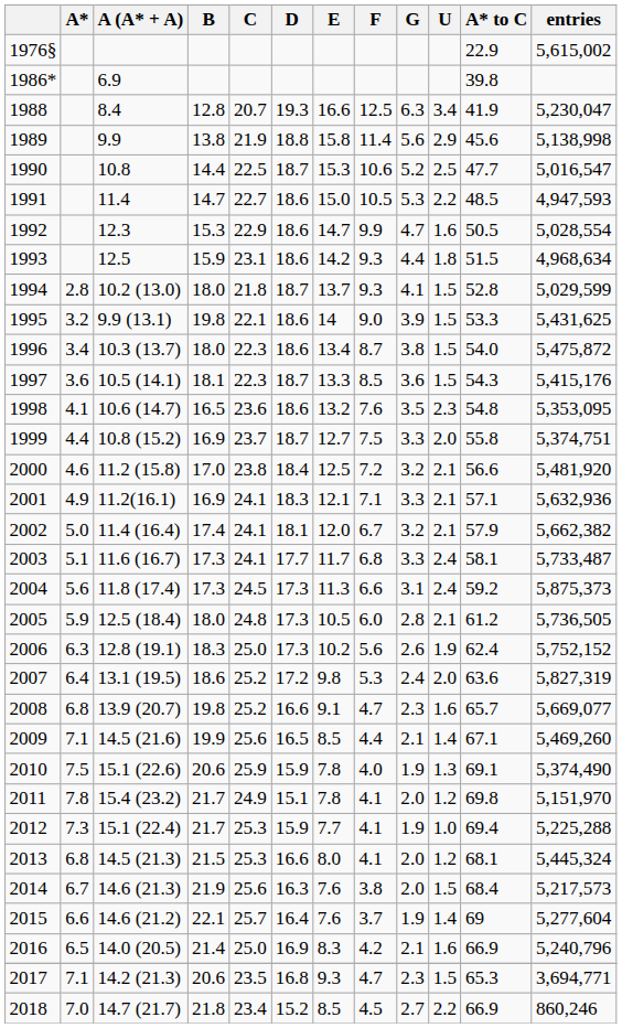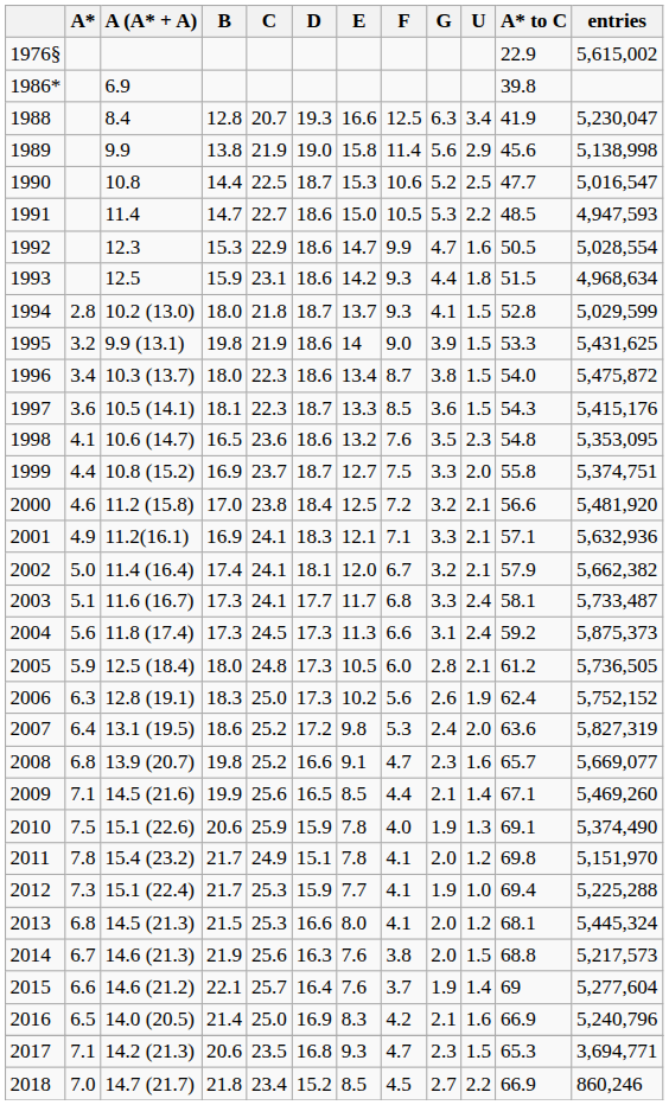1989 | D: 18.8 -> 19.0
1995 | C: 22.1 -> 21.9
2014 | A* to C: 68.4 -> 68.8
